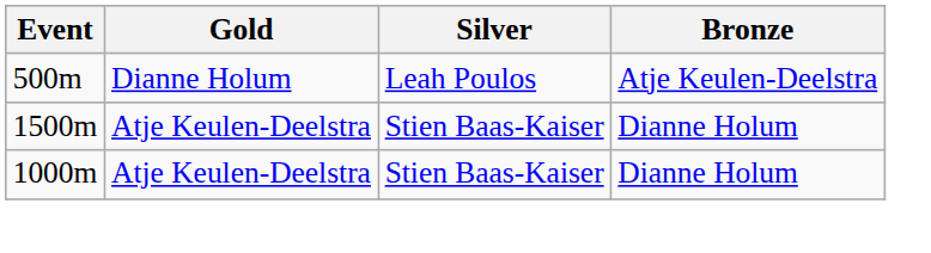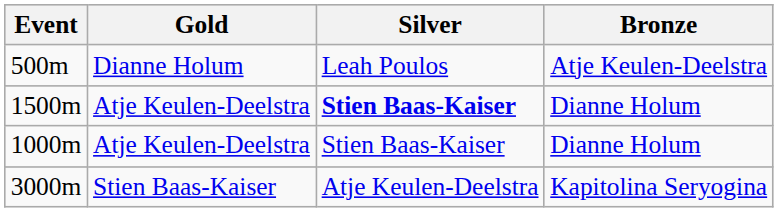1500m | Silver: normal -> bold
+ row: 3000m | Stien Baas-Kaiser | Atje Keulen-Deelstra | Kapitolina Seryogina
